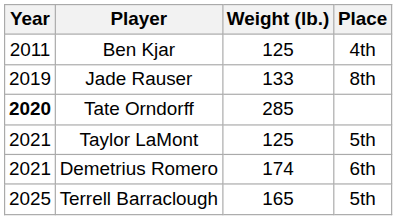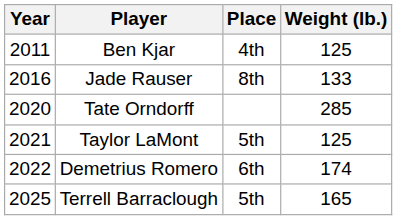columns swapped: Weight (lb.) <-> Place
Jade Rauser | Year: 2019 -> 2016
Tate Orndorff | Year: bold -> normal
Demetrius Romero | Year: 2021 -> 2022
